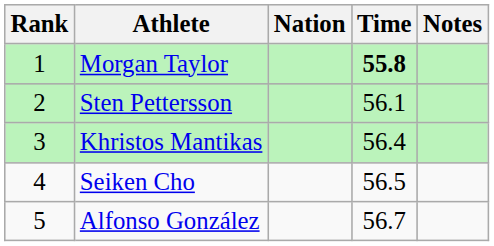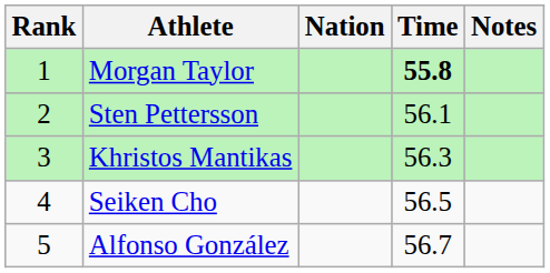Khristos Mantikas | Time: 56.4 -> 56.3
